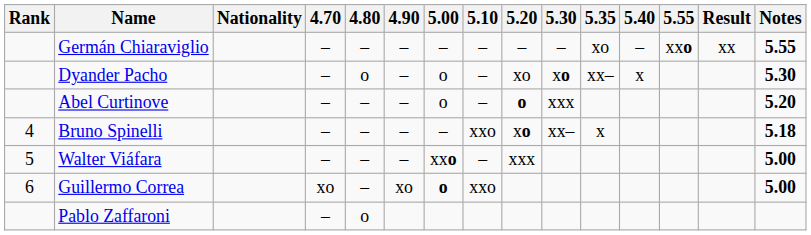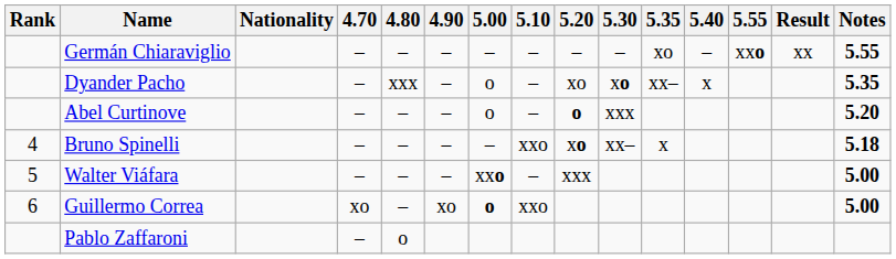Dyander Pacho | 4.80: o -> xxx
Dyander Pacho | Notes: 5.30 -> 5.35
